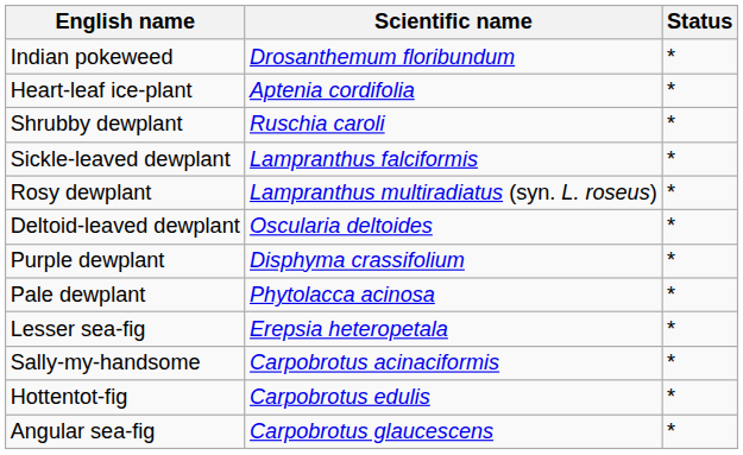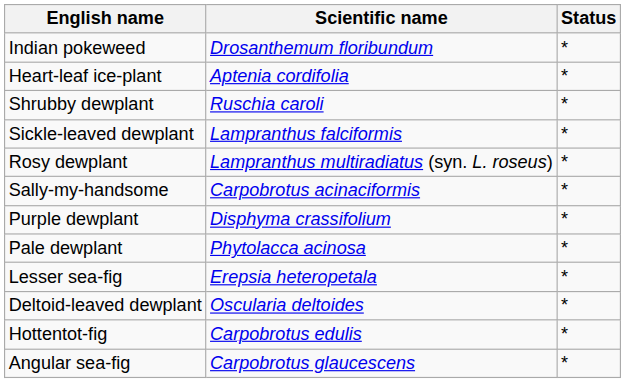rows swapped: Deltoid-leaved dewplant <-> Sally-my-handsome
